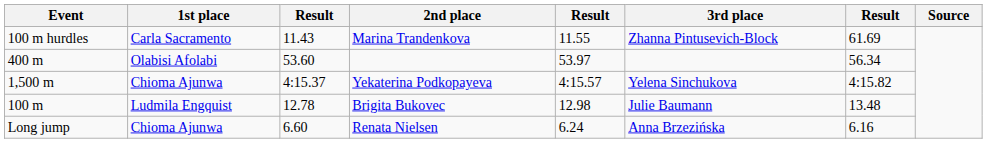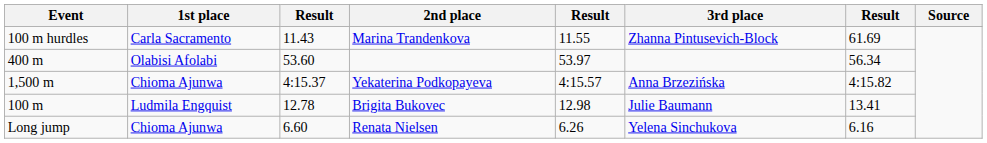Yekaterina Podkopayeva | 3rd place: Yelena Sinchukova -> Anna Brzezińska
Brigita Bukovec | column 7: 13.48 -> 13.41
Renata Nielsen | column 5: 6.24 -> 6.26
Renata Nielsen | 3rd place: Anna Brzezińska -> Yelena Sinchukova
